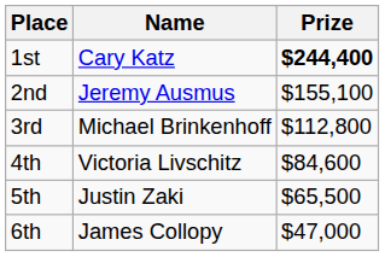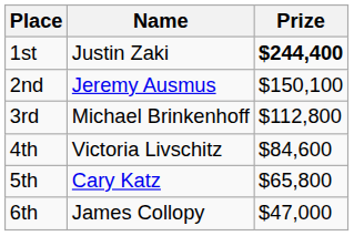1st | Name: Cary Katz -> Justin Zaki
2nd | Prize: $155,100 -> $150,100
5th | Name: Justin Zaki -> Cary Katz
5th | Prize: $65,500 -> $65,800
